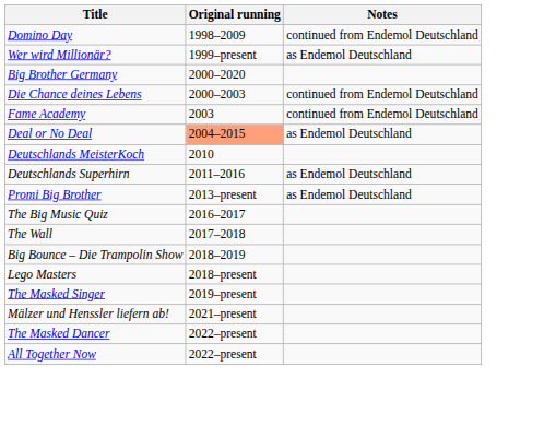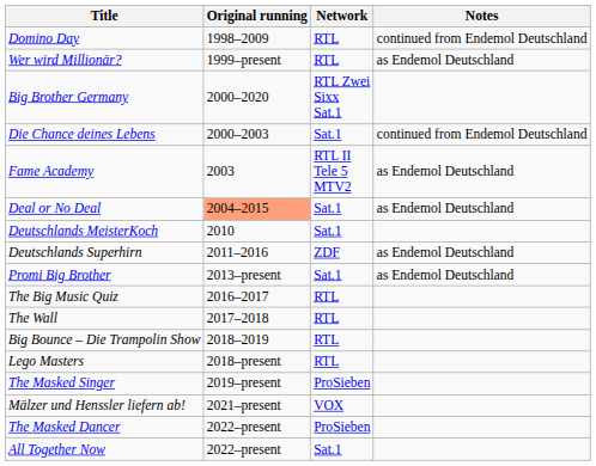+ column: Network | RTL | RTL | RTL Zwei Sixx Sat.1 | Sat.1 | RTL II Tele 5 MTV2 | Sat.1 | Sat.1 | ZDF | Sat.1 | RTL | RTL | RTL | RTL | ProSieben | VOX | ProSieben | Sat.1
Fame Academy | Notes: continued from Endemol Deutschland -> as Endemol Deutschland
